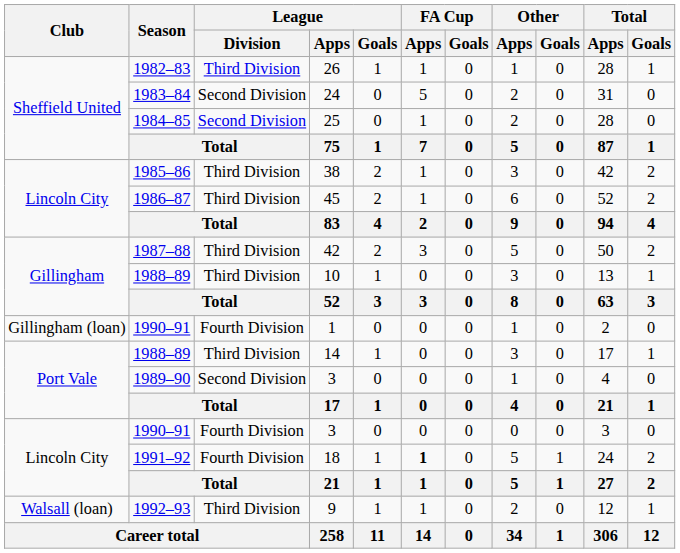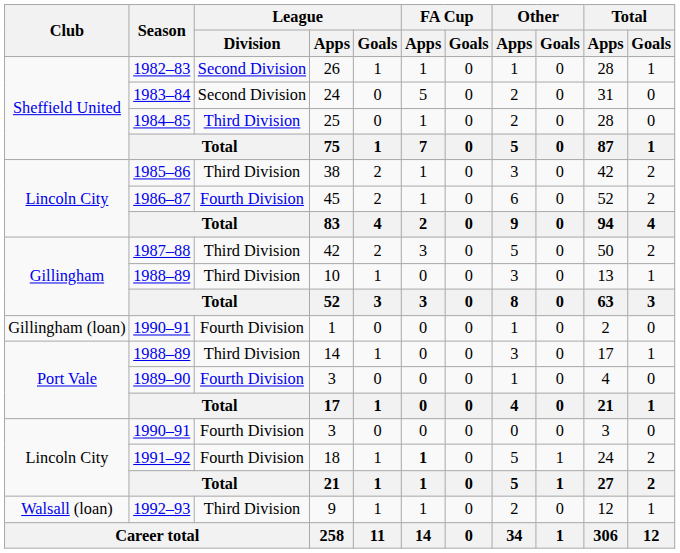26 | League / Division: Third Division -> Second Division
25 | League / Division: Second Division -> Third Division
45 | League / Division: Third Division -> Fourth Division
1989–90 / 3 | League / Division: Second Division -> Fourth Division
